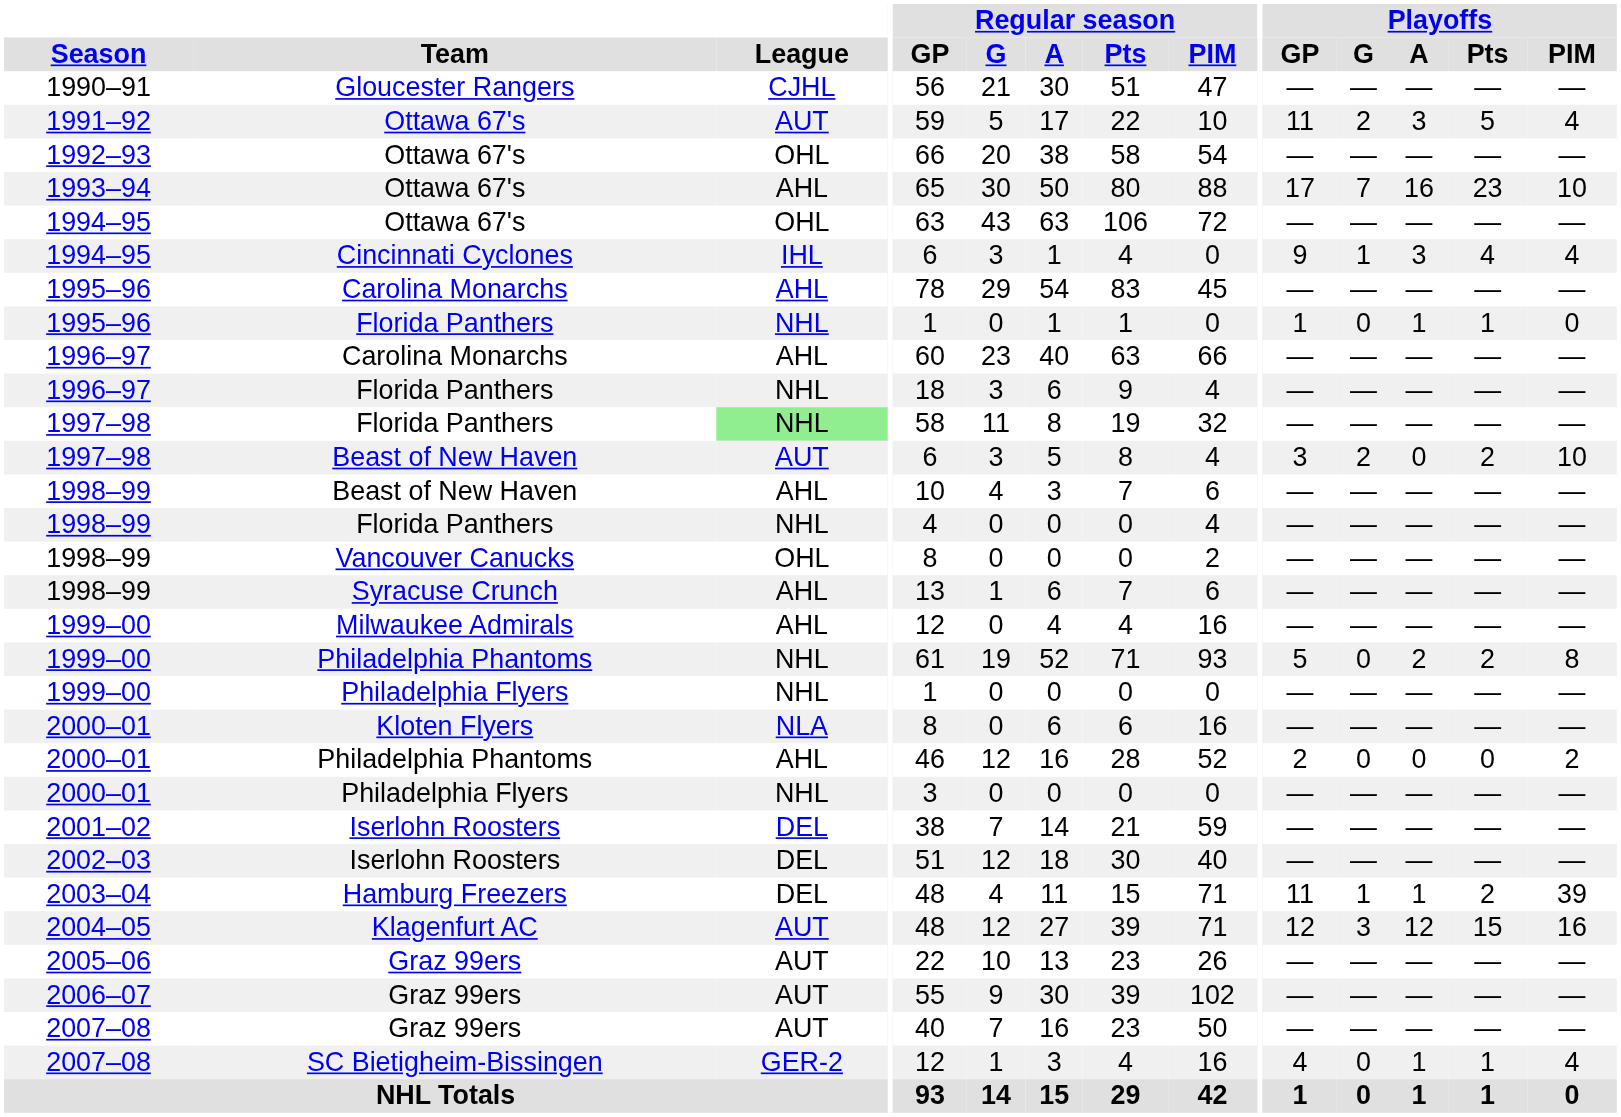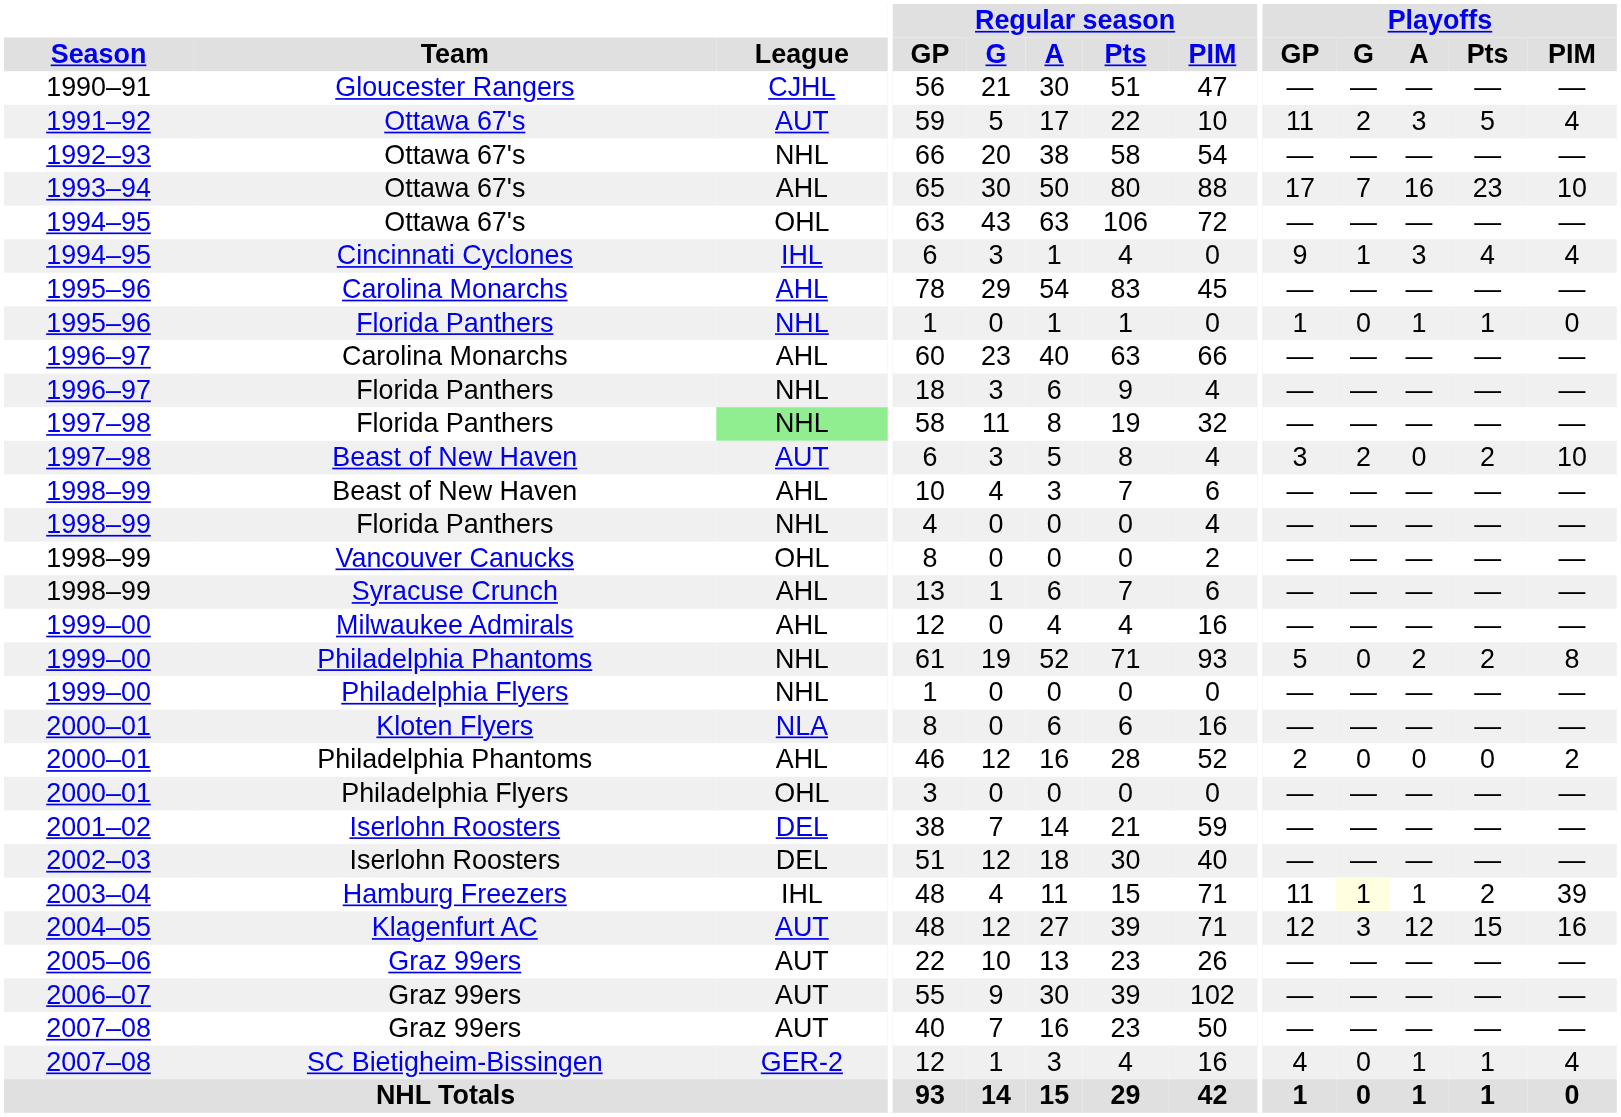1992–93 | League: OHL -> NHL
2000–01 / Philadelphia Flyers | League: NHL -> OHL
2003–04 | League: DEL -> IHL
2003–04 | Playoffs / G: no background -> lightyellow background
